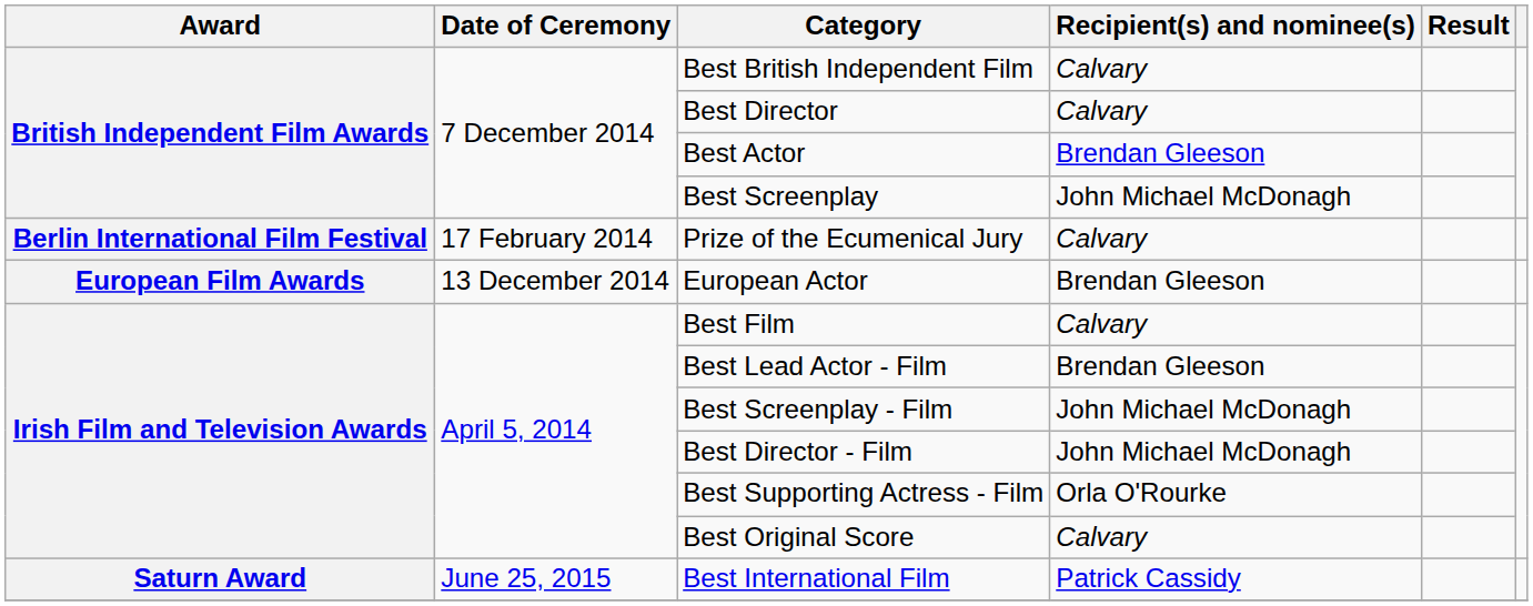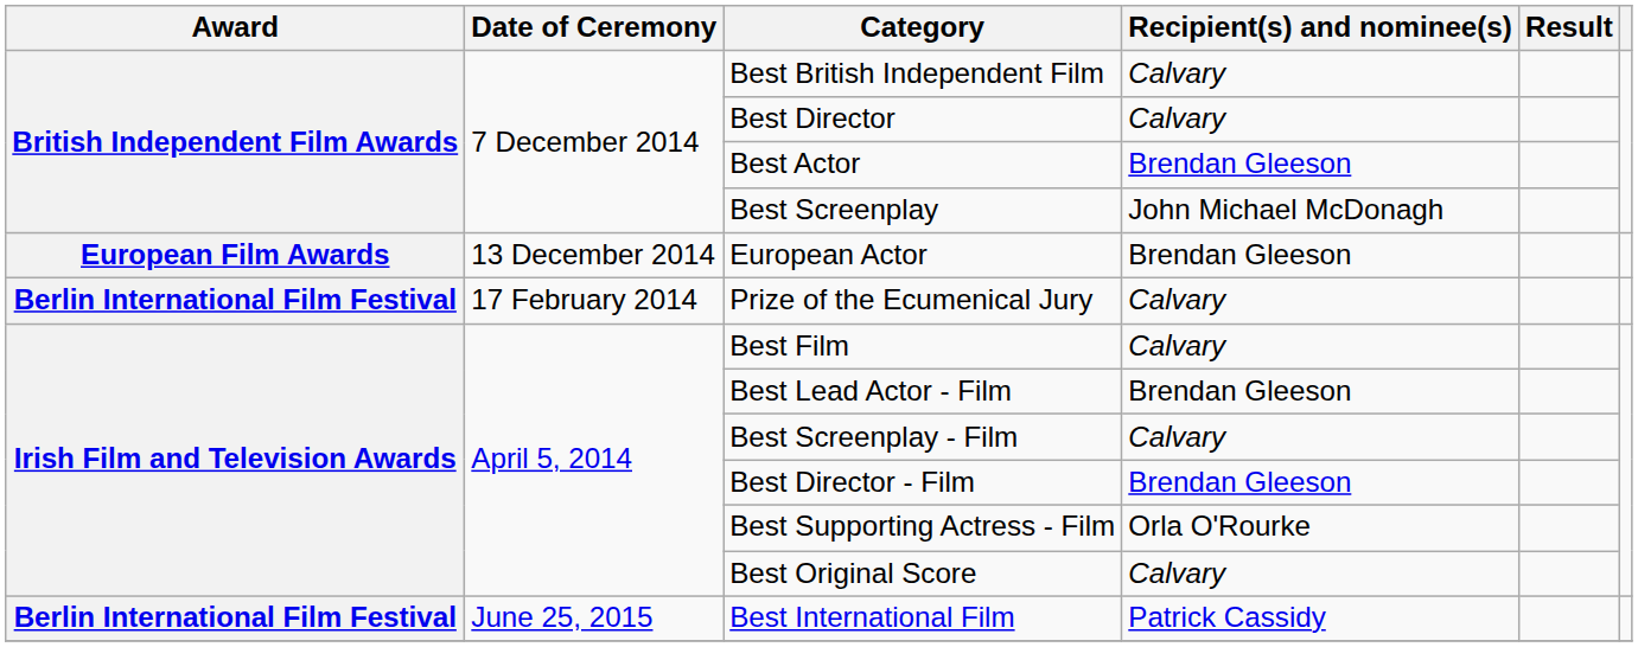rows swapped: Prize of the Ecumenical Jury <-> European Actor
Best Screenplay - Film | Recipient(s) and nominee(s): John Michael McDonagh -> Calvary
Best Director - Film | Recipient(s) and nominee(s): John Michael McDonagh -> Brendan Gleeson
Best International Film | Award: Saturn Award -> Berlin International Film Festival
